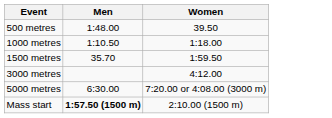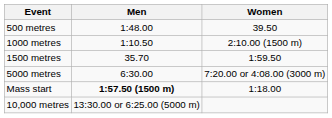1000 metres | Women: 1:18.00 -> 2:10.00 (1500 m)
- row: 3000 metres | 4:12.00
Mass start | Women: 2:10.00 (1500 m) -> 1:18.00
+ row: 10,000 metres | 13:30.00 or 6:25.00 (5000 m)
